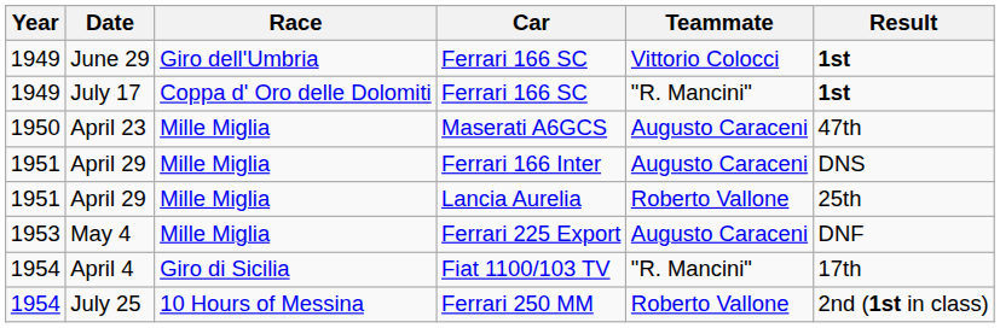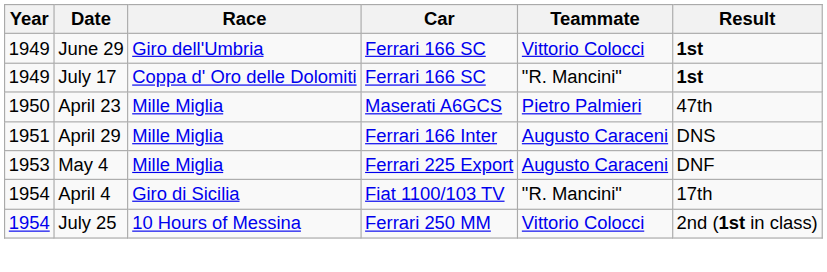April 23 | Teammate: Augusto Caraceni -> Pietro Palmieri
- row: 1951 | April 29 | Mille Miglia | Lancia Aurelia | Roberto Vallone | 25th
July 25 | Teammate: Roberto Vallone -> Vittorio Colocci
